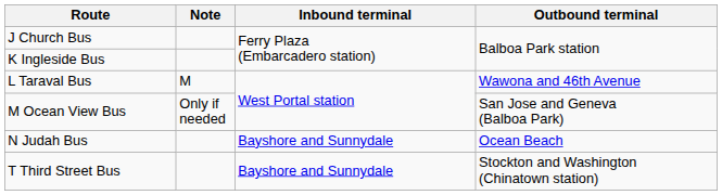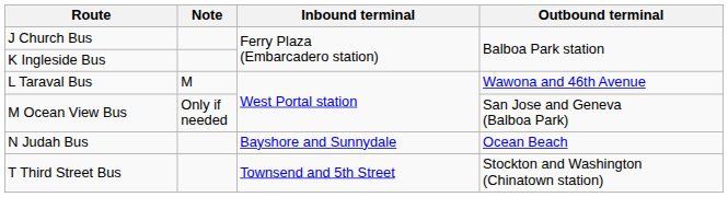T Third Street Bus | Inbound terminal: Bayshore and Sunnydale -> Townsend and 5th Street
